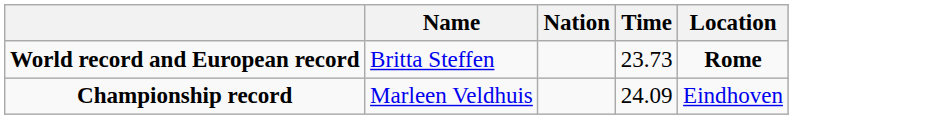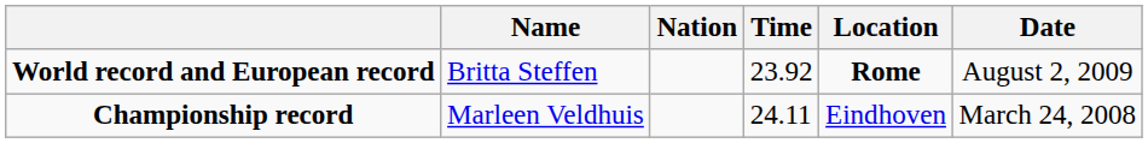+ column: Date | August 2, 2009 | March 24, 2008
World record and European record | Time: 23.73 -> 23.92
Championship record | Time: 24.09 -> 24.11
